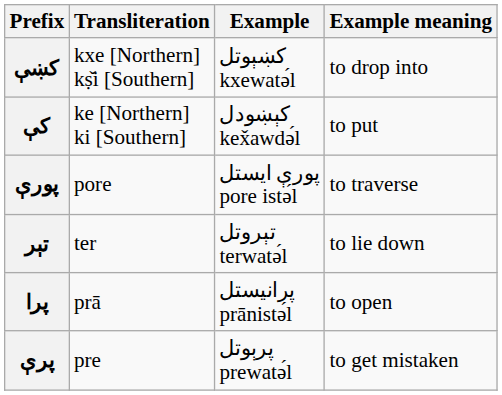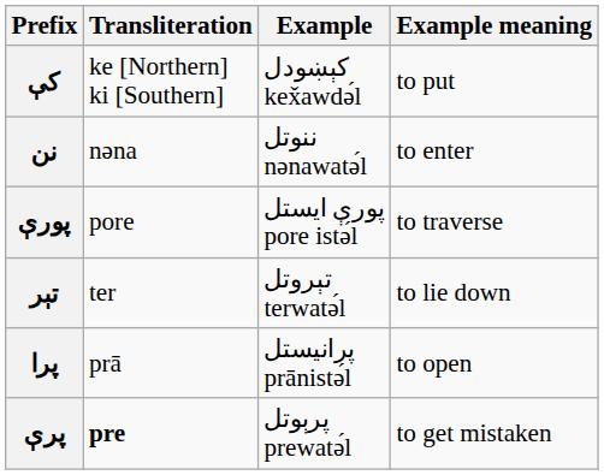- row: کښې | kxe [Northern] kṣ̌i [Southern] | کښېوتل kxewatә́l | to drop into
+ row: نن | nəna | ننوتل nənawatә́l | to enter
پرې | Transliteration: normal -> bold
